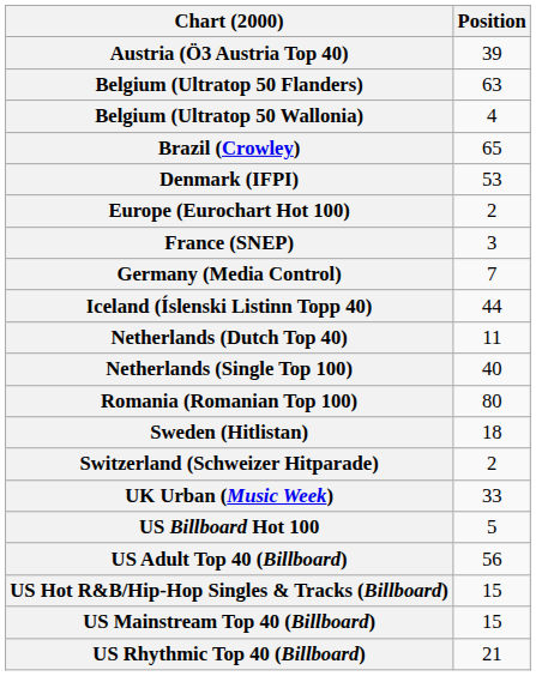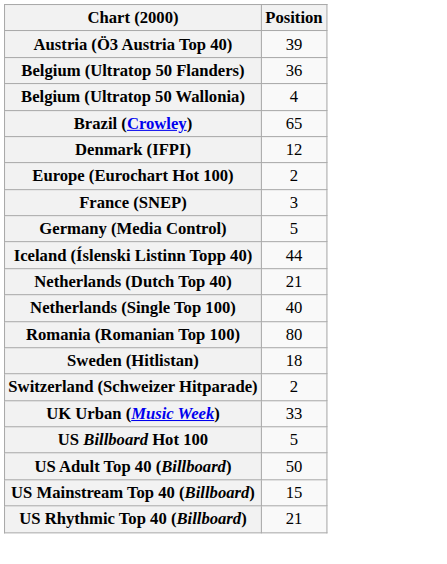Belgium (Ultratop 50 Flanders) | Position: 63 -> 36
Denmark (IFPI) | Position: 53 -> 12
Germany (Media Control) | Position: 7 -> 5
Netherlands (Dutch Top 40) | Position: 11 -> 21
US Adult Top 40 (Billboard) | Position: 56 -> 50
- row: US Hot R&B/Hip-Hop Singles & Tracks (Billboard) | 15
